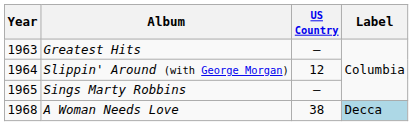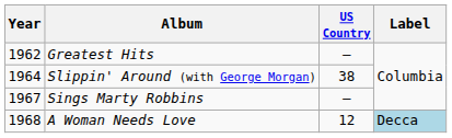Greatest Hits | Year: 1963 -> 1962
Slippin' Around (with George Morgan) | US Country: 12 -> 38
Sings Marty Robbins | Year: 1965 -> 1967
A Woman Needs Love | US Country: 38 -> 12
